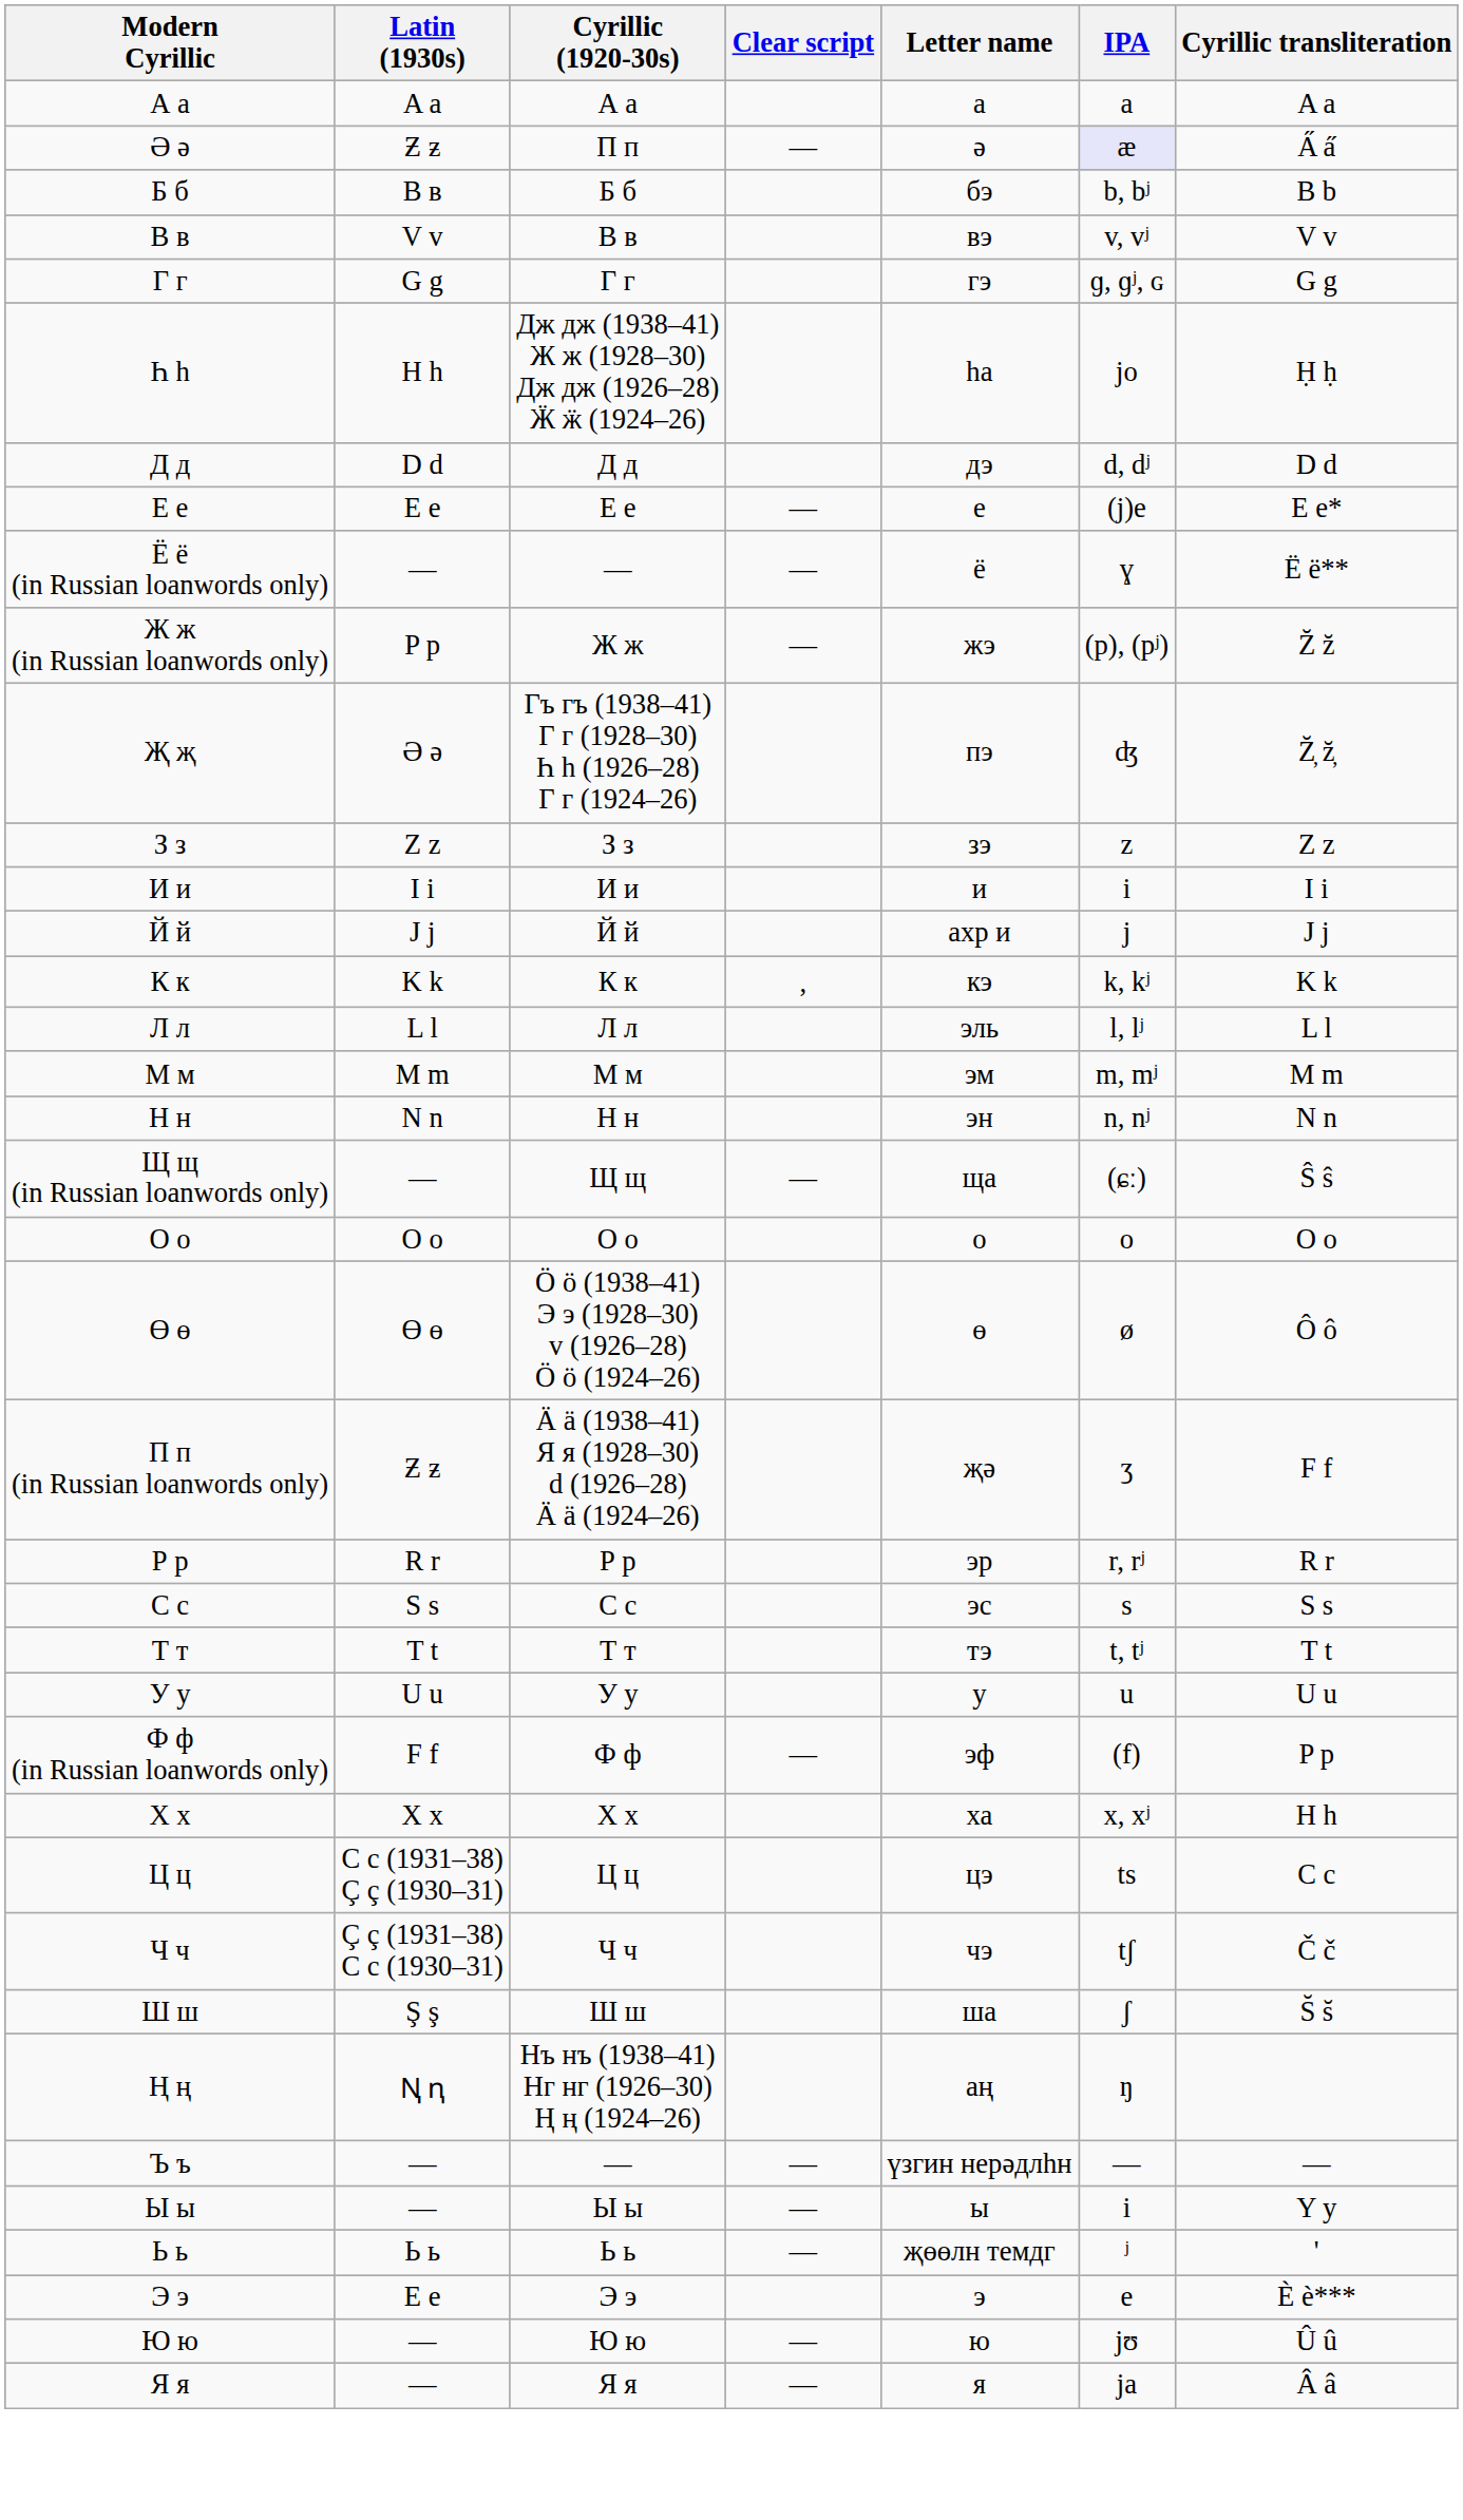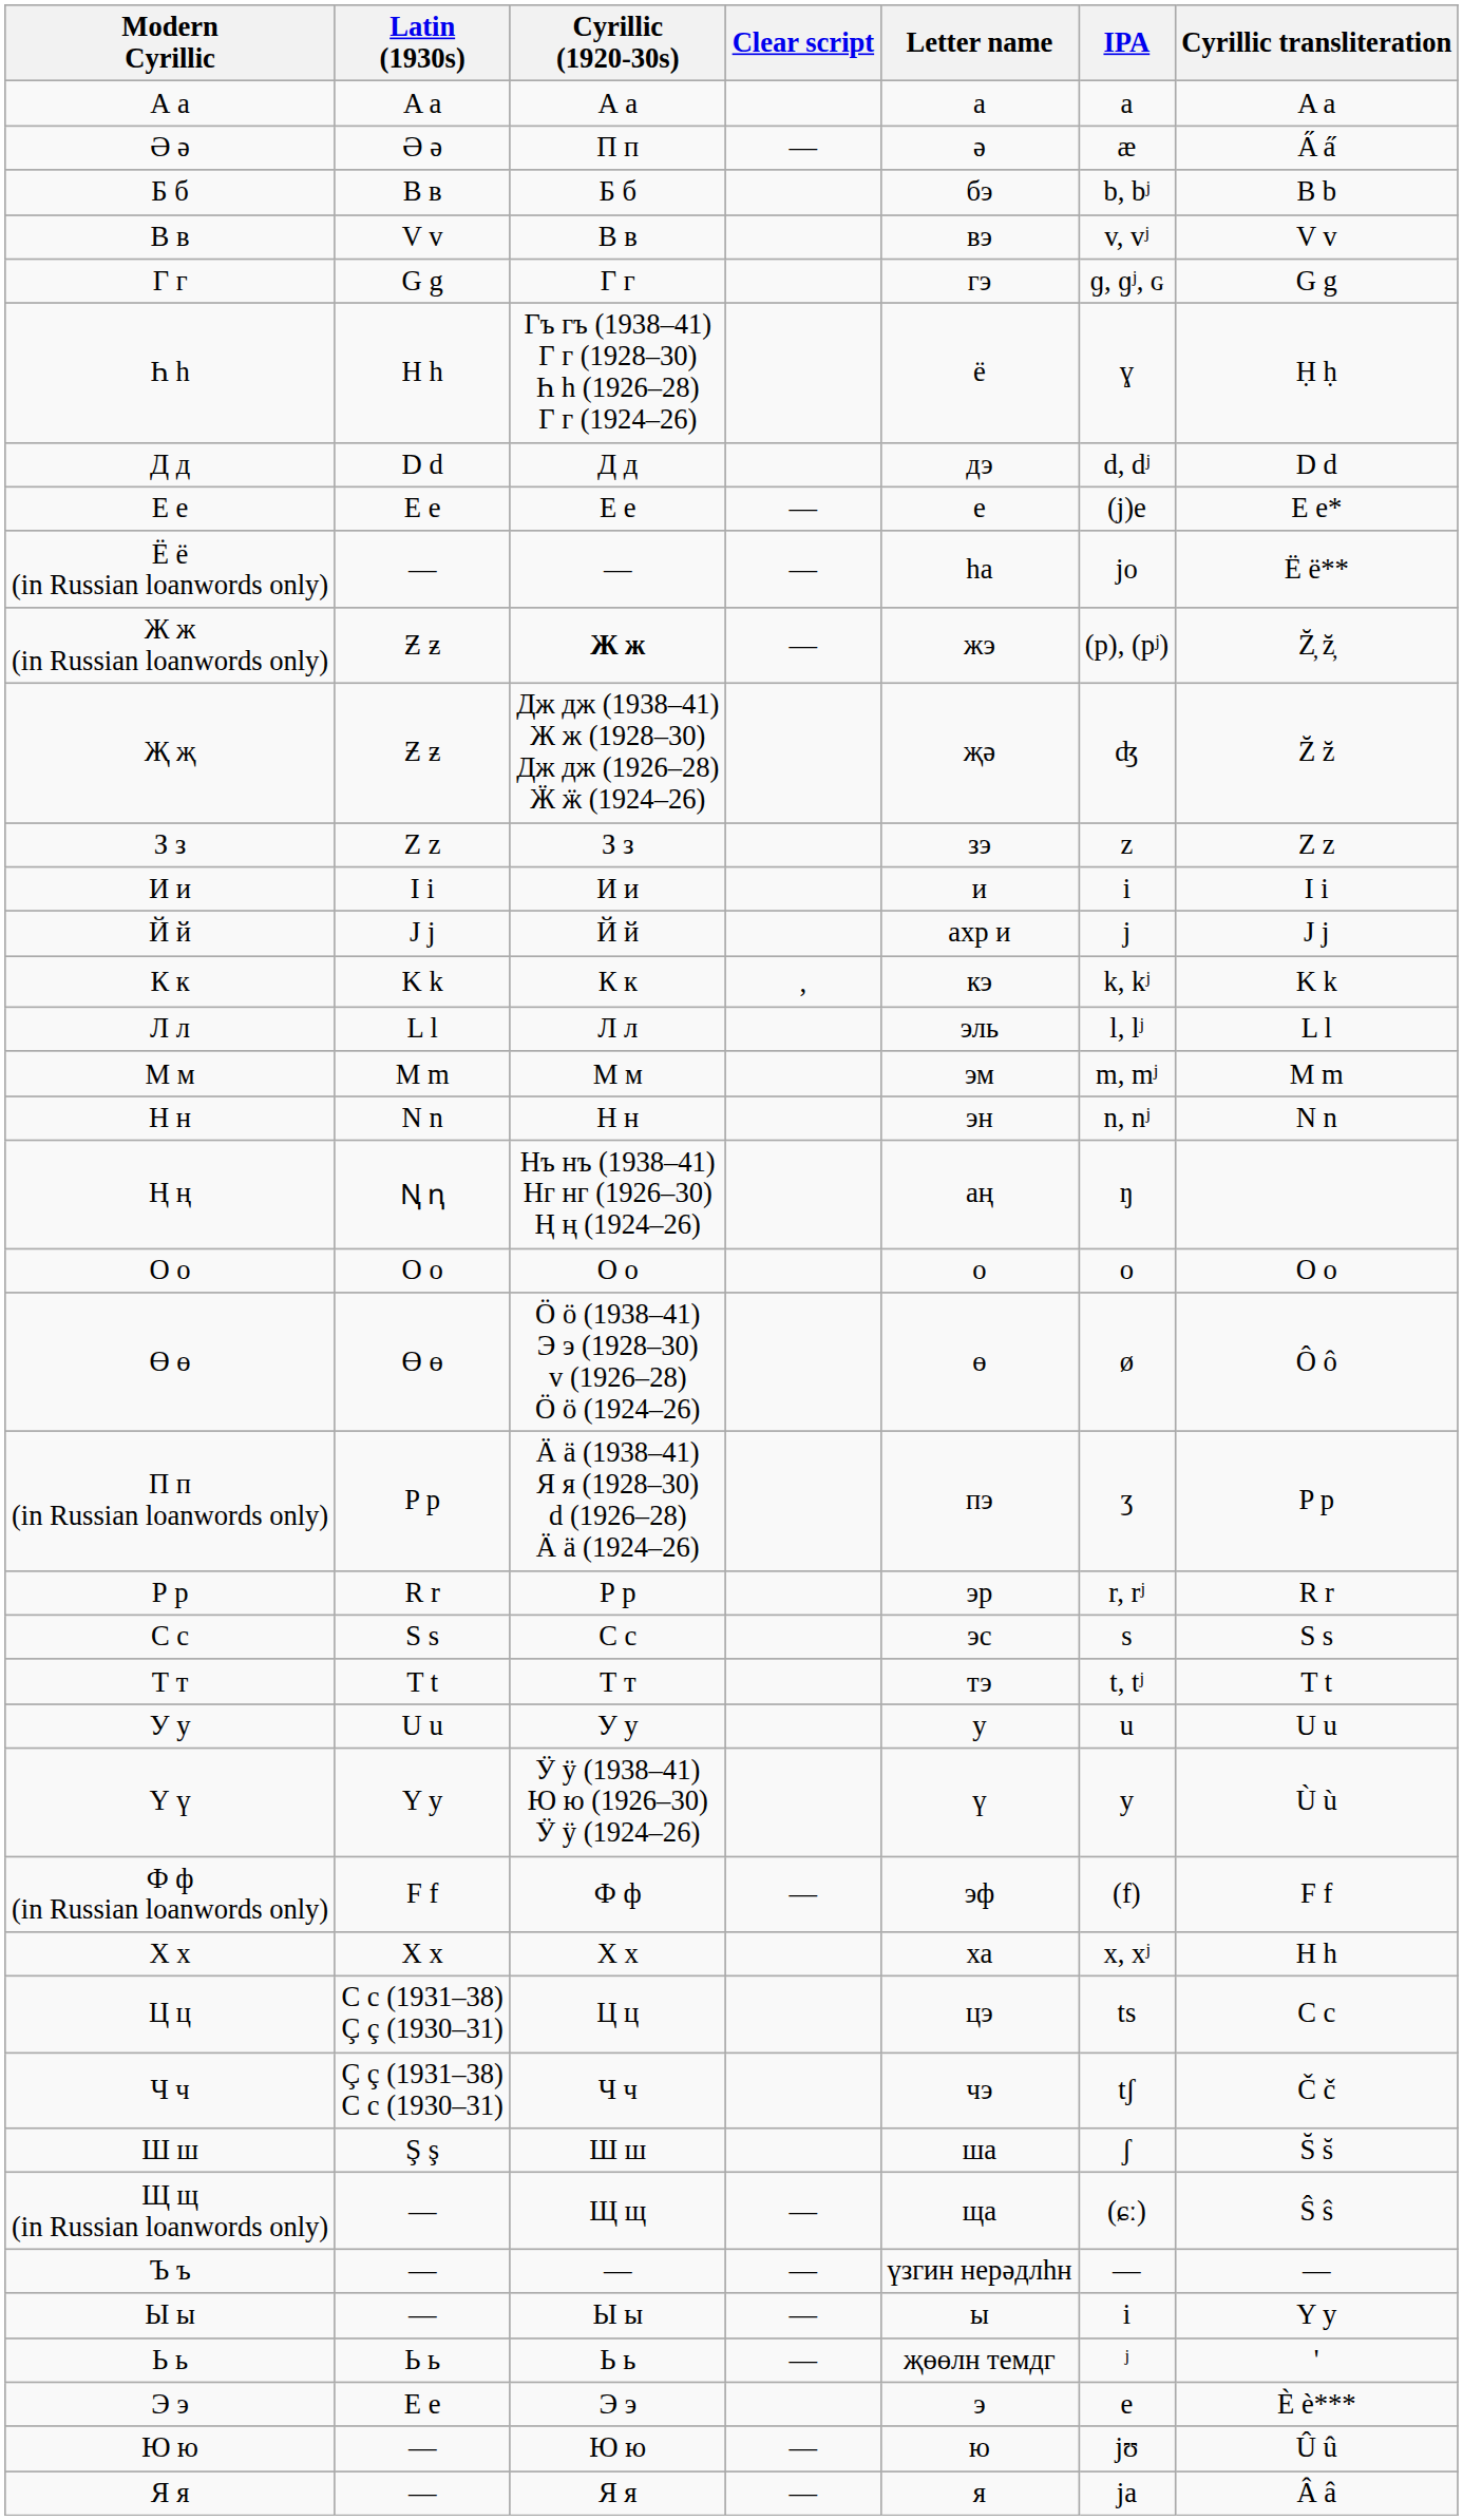Ә ә | Latin (1930s): Ƶ ƶ -> Ə ə
Ә ә | IPA: lavender background -> no background
Һ һ | Cyrillic (1920-30s): Дж дж (1938–41) Ж ж (1928–30) Дж дж (1926–28) Ӝ ӝ (1924–26) -> Гъ гъ (1938–41) Г г (1928–30) Һ һ (1926–28) Г г (1924–26)
Һ һ | Letter name: һа -> ё
Һ һ | IPA: jo -> ɣ
Ё ё (in Russian loanwords only) | Letter name: ё -> һа
Ё ё (in Russian loanwords only) | IPA: ɣ -> jo
Ж ж (in Russian loanwords only) | Latin (1930s): P p -> Ƶ ƶ
Ж ж (in Russian loanwords only) | Cyrillic (1920-30s): normal -> bold
Ж ж (in Russian loanwords only) | Cyrillic transliteration: Z̆ z̆ -> Z̦̆ z̦̆
Җ җ | Latin (1930s): Ə ə -> Ƶ ƶ
Җ җ | Cyrillic (1920-30s): Гъ гъ (1938–41) Г г (1928–30) Һ һ (1926–28) Г г (1924–26) -> Дж дж (1938–41) Ж ж (1928–30) Дж дж (1926–28) Ӝ ӝ (1924–26)
Җ җ | Letter name: пэ -> җә
Җ җ | Cyrillic transliteration: Z̦̆ z̦̆ -> Z̆ z̆
rows swapped: Ң ң <-> Щ щ (in Russian loanwords only)
П п (in Russian loanwords only) | Latin (1930s): Ƶ ƶ -> P p
П п (in Russian loanwords only) | Letter name: җә -> пэ
П п (in Russian loanwords only) | Cyrillic transliteration: F f -> P p
+ row: Ү ү | Y y | Ӱ ӱ (1938–41) Ю ю (1926–30) Ӱ ӱ (1924–26) | ү | y | Ù ù
Ф ф (in Russian loanwords only) | Cyrillic transliteration: P p -> F f
